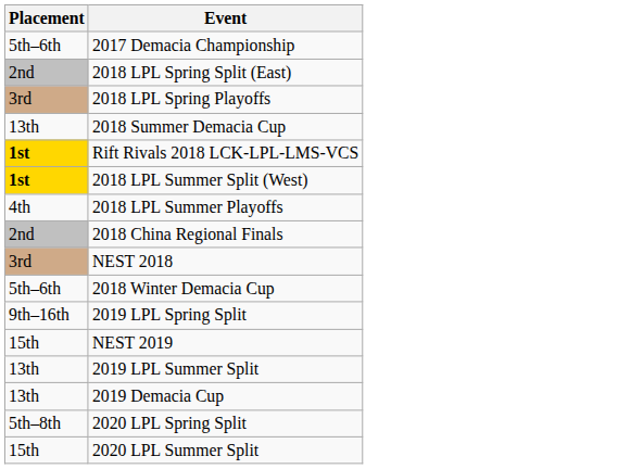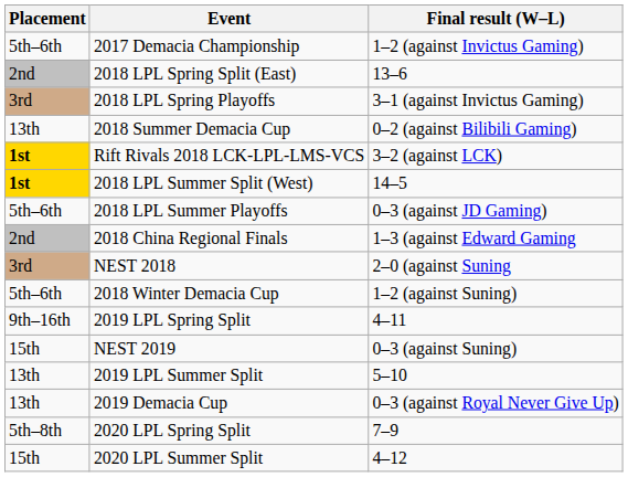+ column: Final result (W–L) | 1–2 (against Invictus Gaming) | 13–6 | 3–1 (against Invictus Gaming) | 0–2 (against Bilibili Gaming) | 3–2 (against LCK) | 14–5 | 0–3 (against JD Gaming) | 1–3 (against Edward Gaming | 2–0 (against Suning | 1–2 (against Suning) | 4–11 | 0–3 (against Suning) | 5–10 | 0–3 (against Royal Never Give Up) | 7–9 | 4–12
2018 LPL Summer Playoffs | Placement: 4th -> 5th–6th
